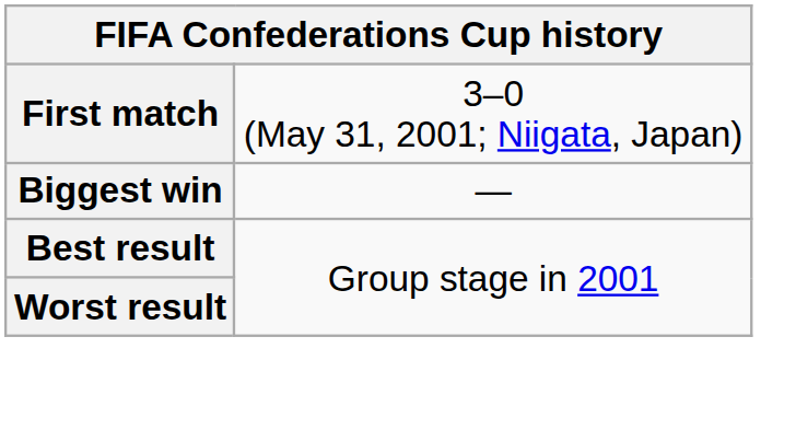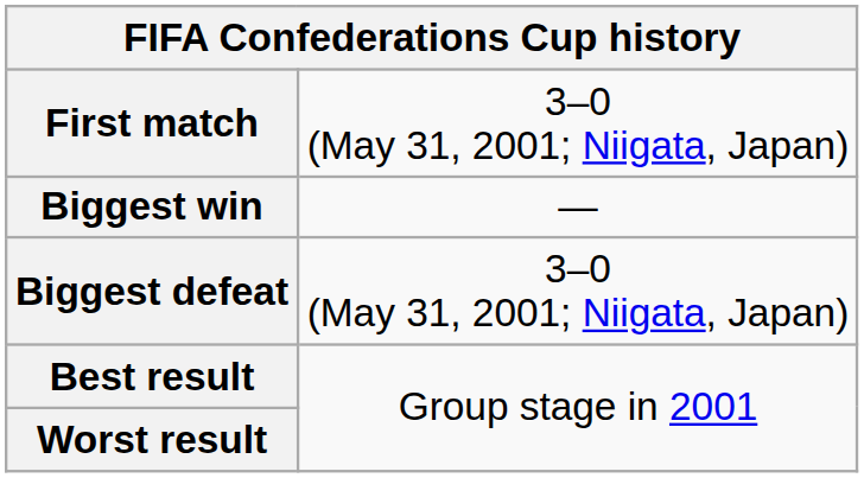+ row: Biggest defeat | 3–0 (May 31, 2001; Niigata, Japan)
